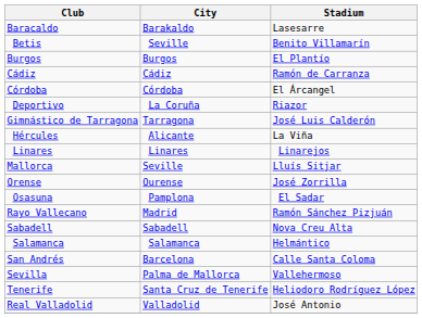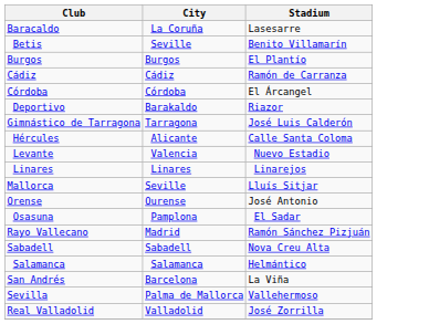Baracaldo | City: Barakaldo -> La Coruña
Deportivo | City: La Coruña -> Barakaldo
Hércules | Stadium: La Viña -> Calle Santa Coloma
+ row: Levante | Valencia | Nuevo Estadio
Orense | Stadium: José Zorrilla -> José Antonio
San Andrés | Stadium: Calle Santa Coloma -> La Viña
- row: Tenerife | Santa Cruz de Tenerife | Heliodoro Rodríguez López
Real Valladolid | Stadium: José Antonio -> José Zorrilla
